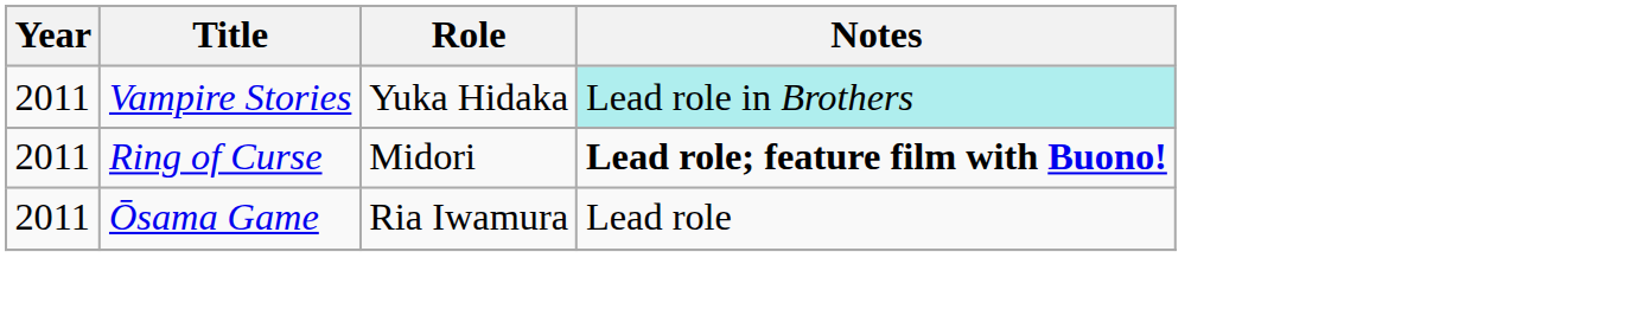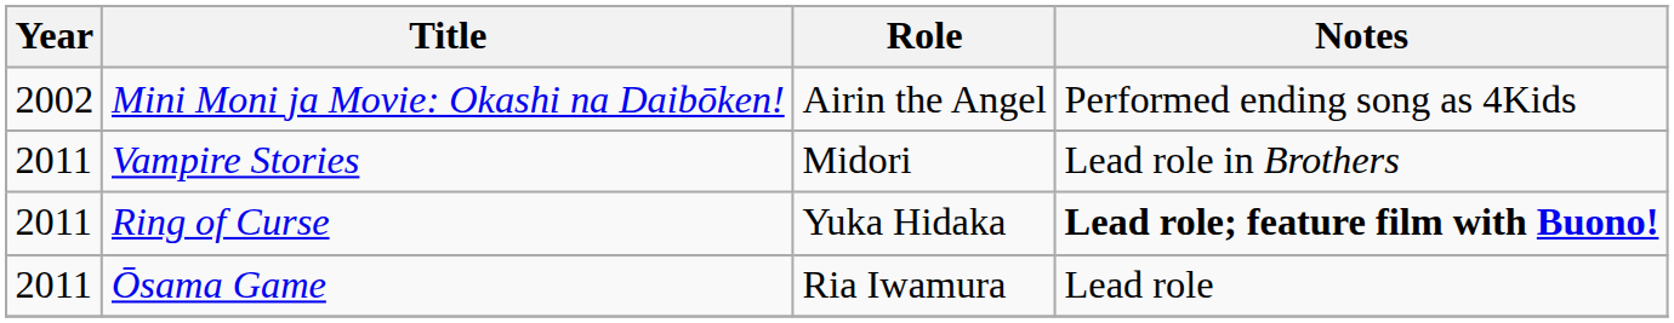+ row: 2002 | Mini Moni ja Movie: Okashi na Daibōken! | Airin the Angel | Performed ending song as 4Kids
Vampire Stories | Role: Yuka Hidaka -> Midori
Vampire Stories | Notes: paleturquoise background -> no background
Ring of Curse | Role: Midori -> Yuka Hidaka
